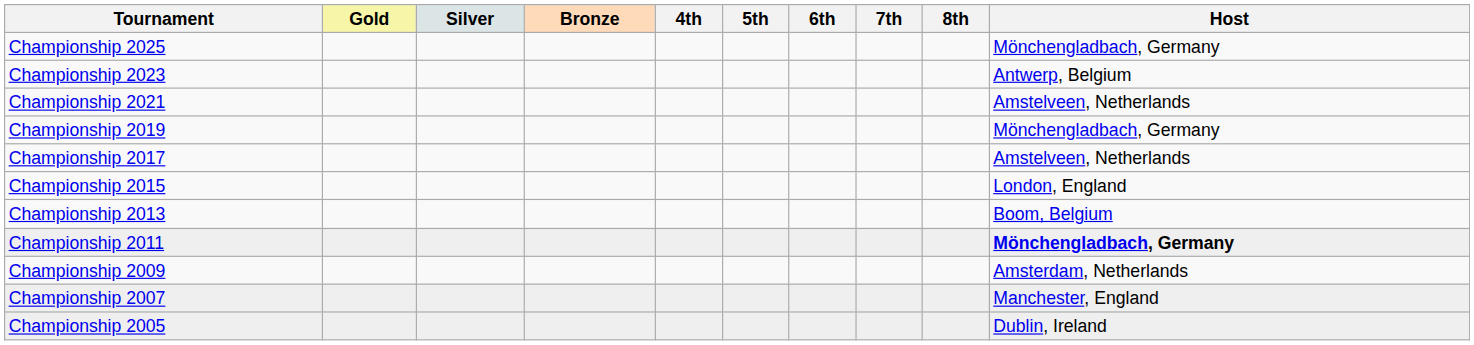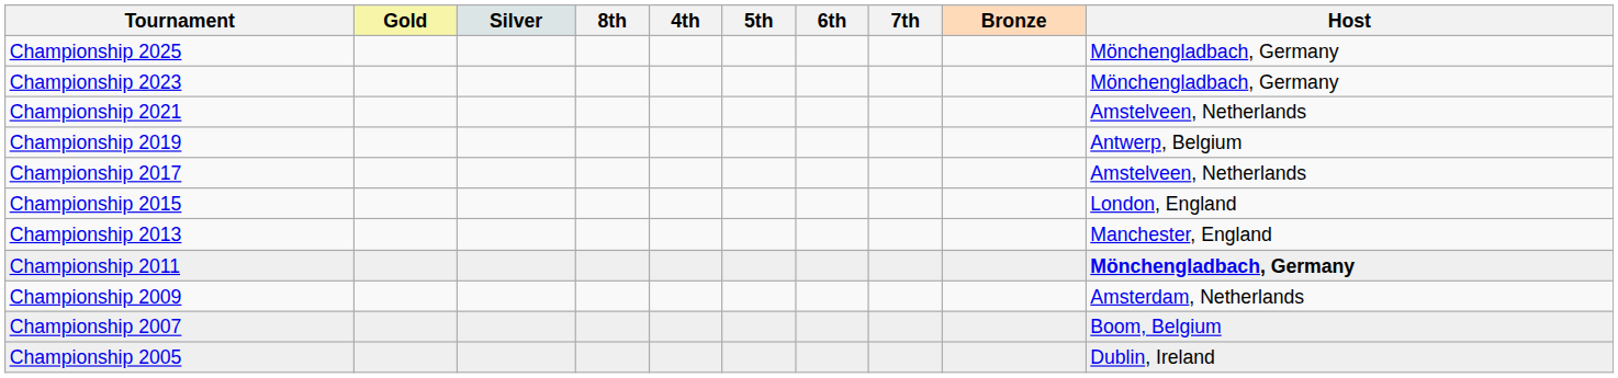columns swapped: Bronze <-> 8th
Championship 2023 | Host: Antwerp, Belgium -> Mönchengladbach, Germany
Championship 2019 | Host: Mönchengladbach, Germany -> Antwerp, Belgium
Championship 2013 | Host: Boom, Belgium -> Manchester, England
Championship 2007 | Host: Manchester, England -> Boom, Belgium
